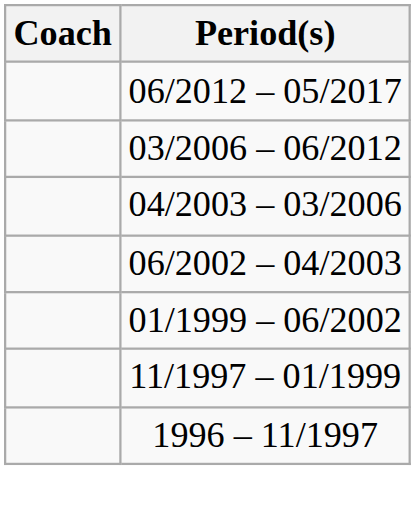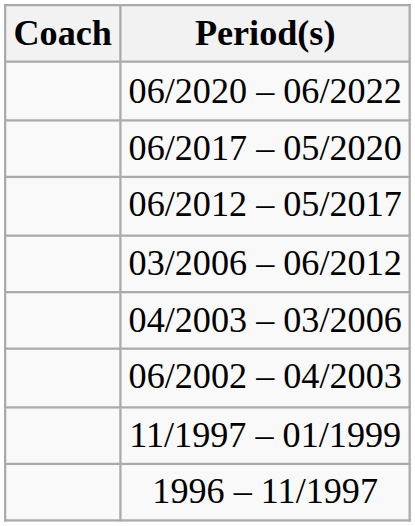+ row: 06/2020 – 06/2022
+ row: 06/2017 – 05/2020
- row: 01/1999 – 06/2002
